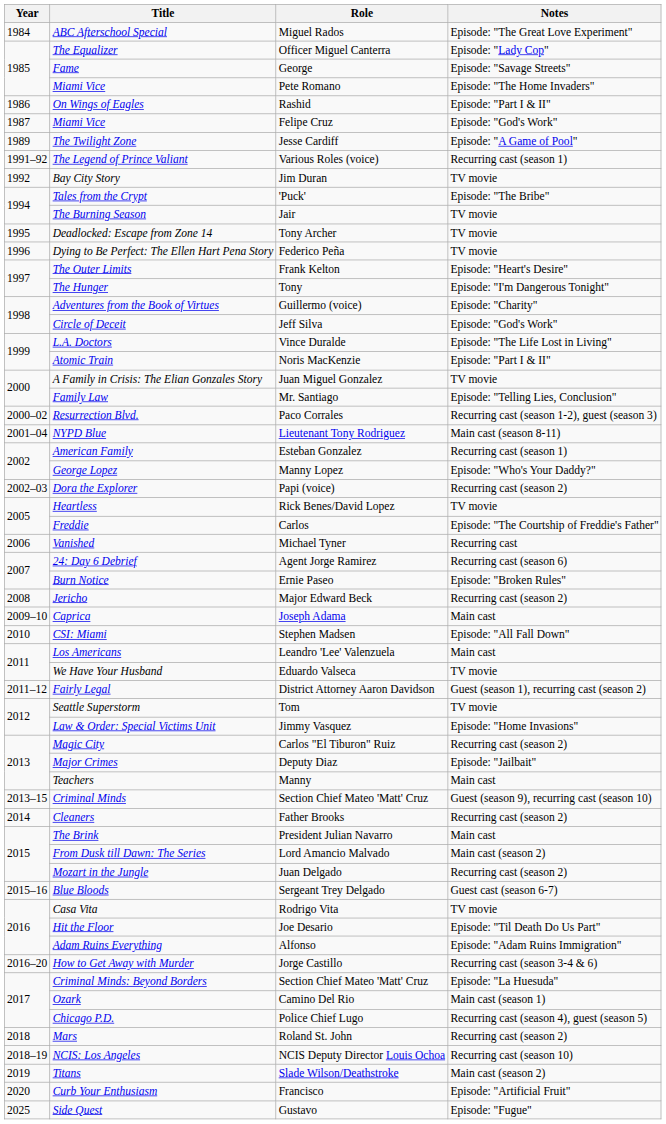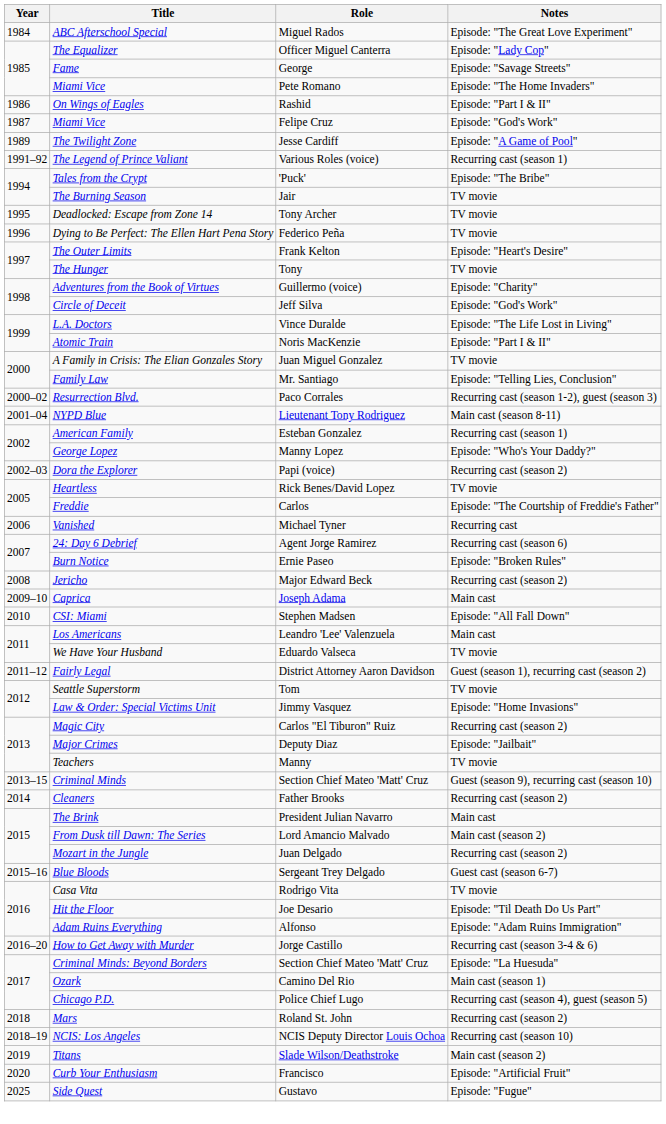- row: 1992 | Bay City Story | Jim Duran | TV movie
The Hunger | Notes: Episode: "I'm Dangerous Tonight" -> TV movie
Teachers | Notes: Main cast -> TV movie
